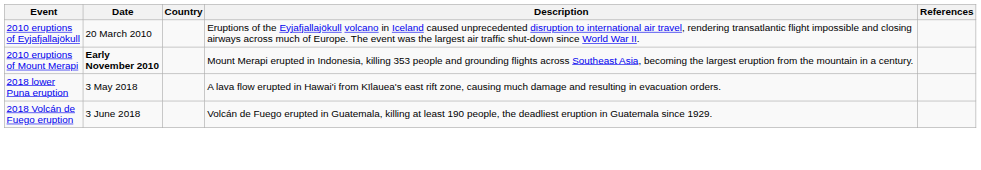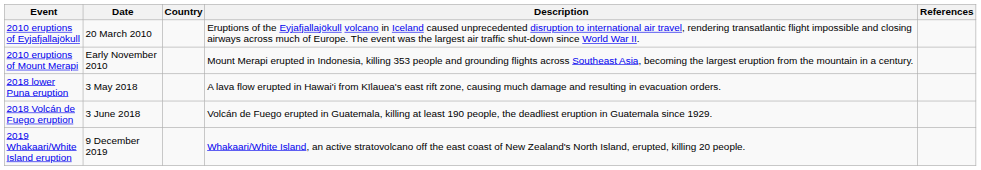2010 eruptions of Mount Merapi | Date: bold -> normal
+ row: 2019 Whakaari/White Island eruption | 9 December 2019 | Whakaari/White Island, an active stratovolcano off the east coast of New Zealand's North Island, erupted, killing 20 people.
